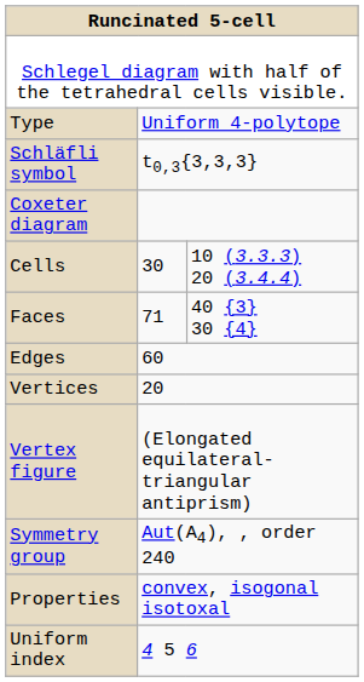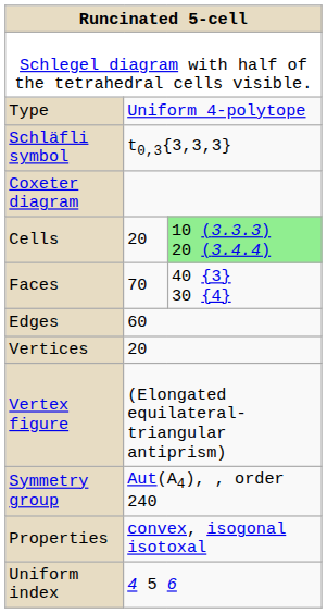Cells | column 2: 30 -> 20
Cells | column 3: no background -> lightgreen background
Faces | column 2: 71 -> 70
